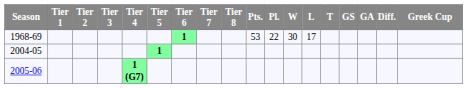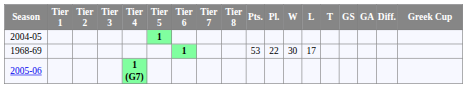rows swapped: 1968-69 <-> 2004-05
